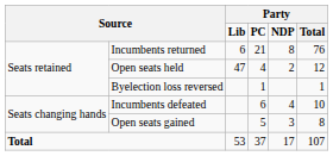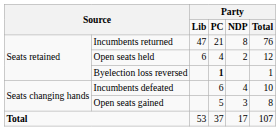Incumbents returned | column 3: 6 -> 47
Open seats held | column 3: 47 -> 6
Byelection loss reversed | column 4: normal -> bold
